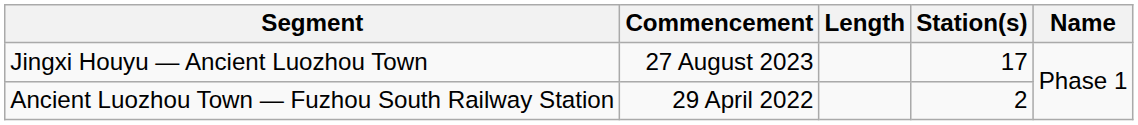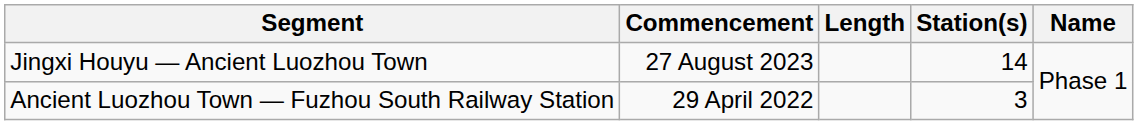Jingxi Houyu — Ancient Luozhou Town | Station(s): 17 -> 14
Ancient Luozhou Town — Fuzhou South Railway Station | Station(s): 2 -> 3
